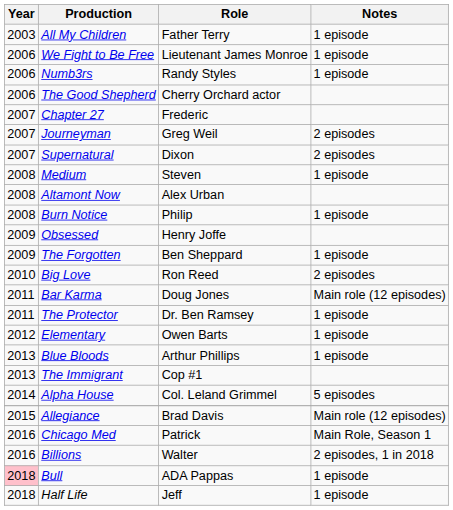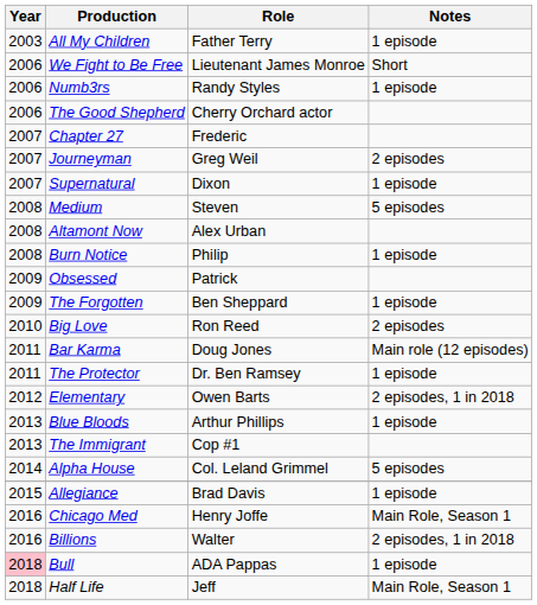We Fight to Be Free | Notes: 1 episode -> Short
Supernatural | Notes: 2 episodes -> 1 episode
Medium | Notes: 1 episode -> 5 episodes
Obsessed | Role: Henry Joffe -> Patrick
Elementary | Notes: 1 episode -> 2 episodes, 1 in 2018
Allegiance | Notes: Main role (12 episodes) -> 1 episode
Chicago Med | Role: Patrick -> Henry Joffe
Half Life | Notes: 1 episode -> Main Role, Season 1
